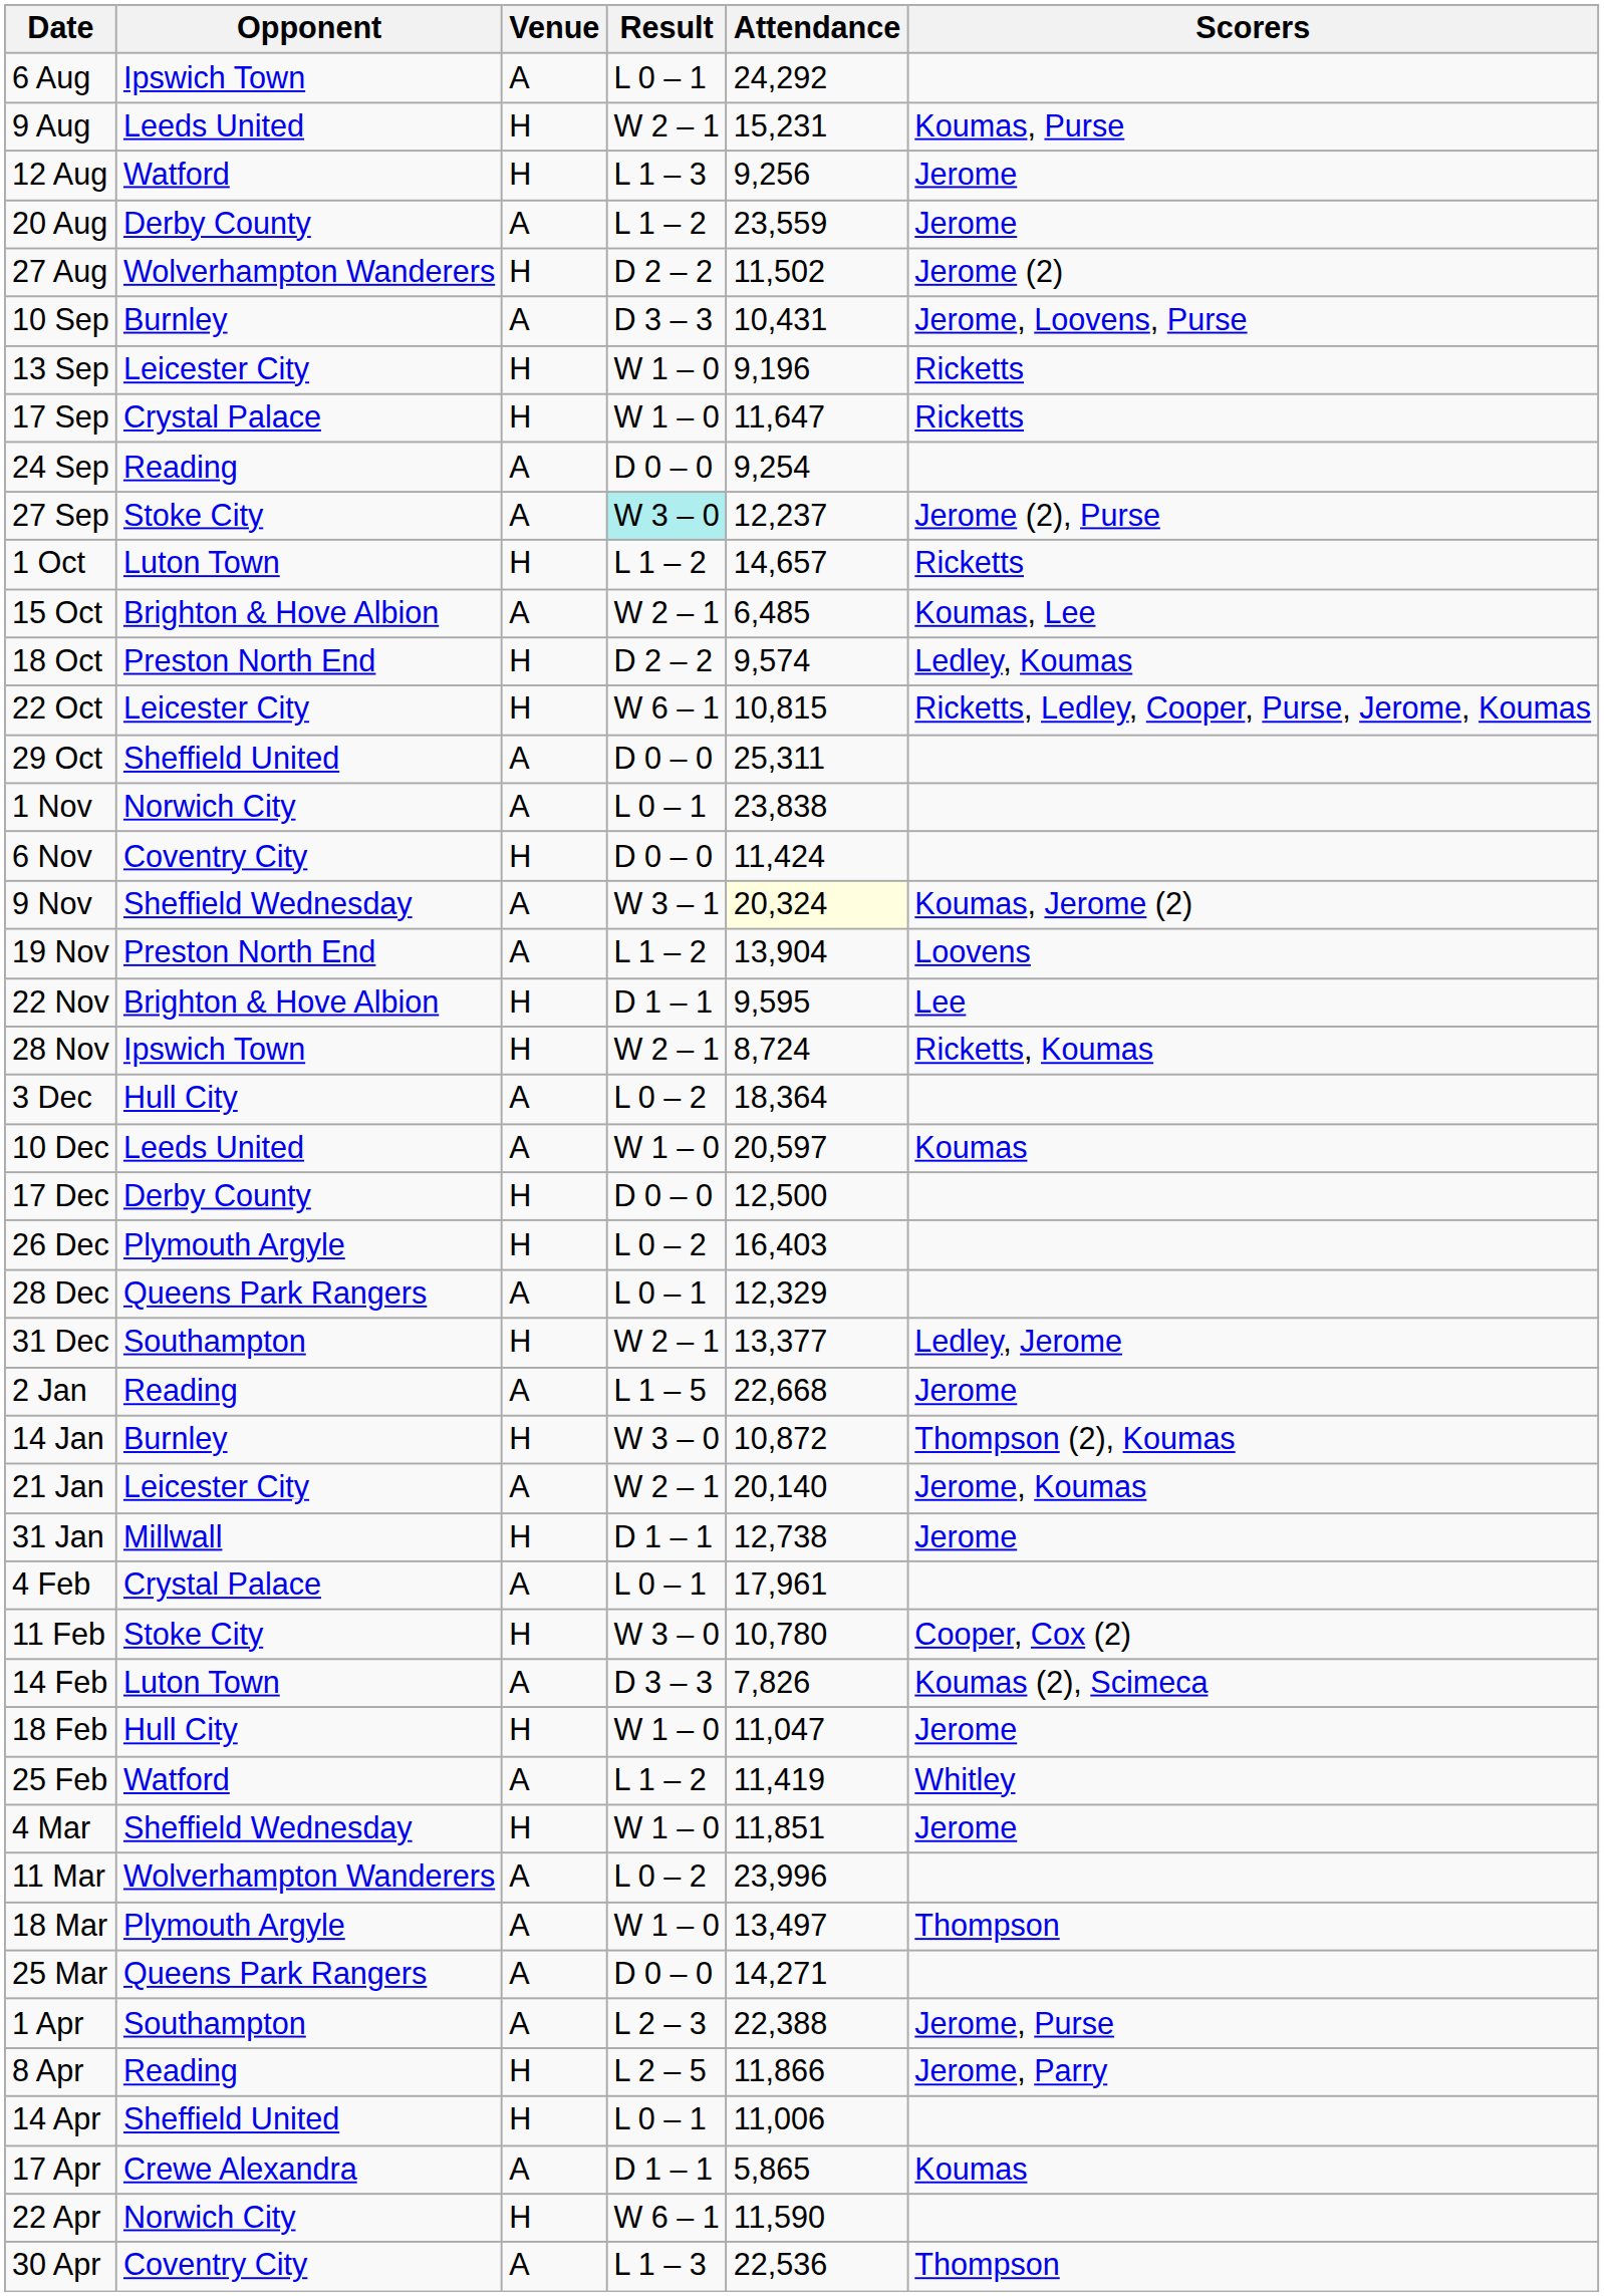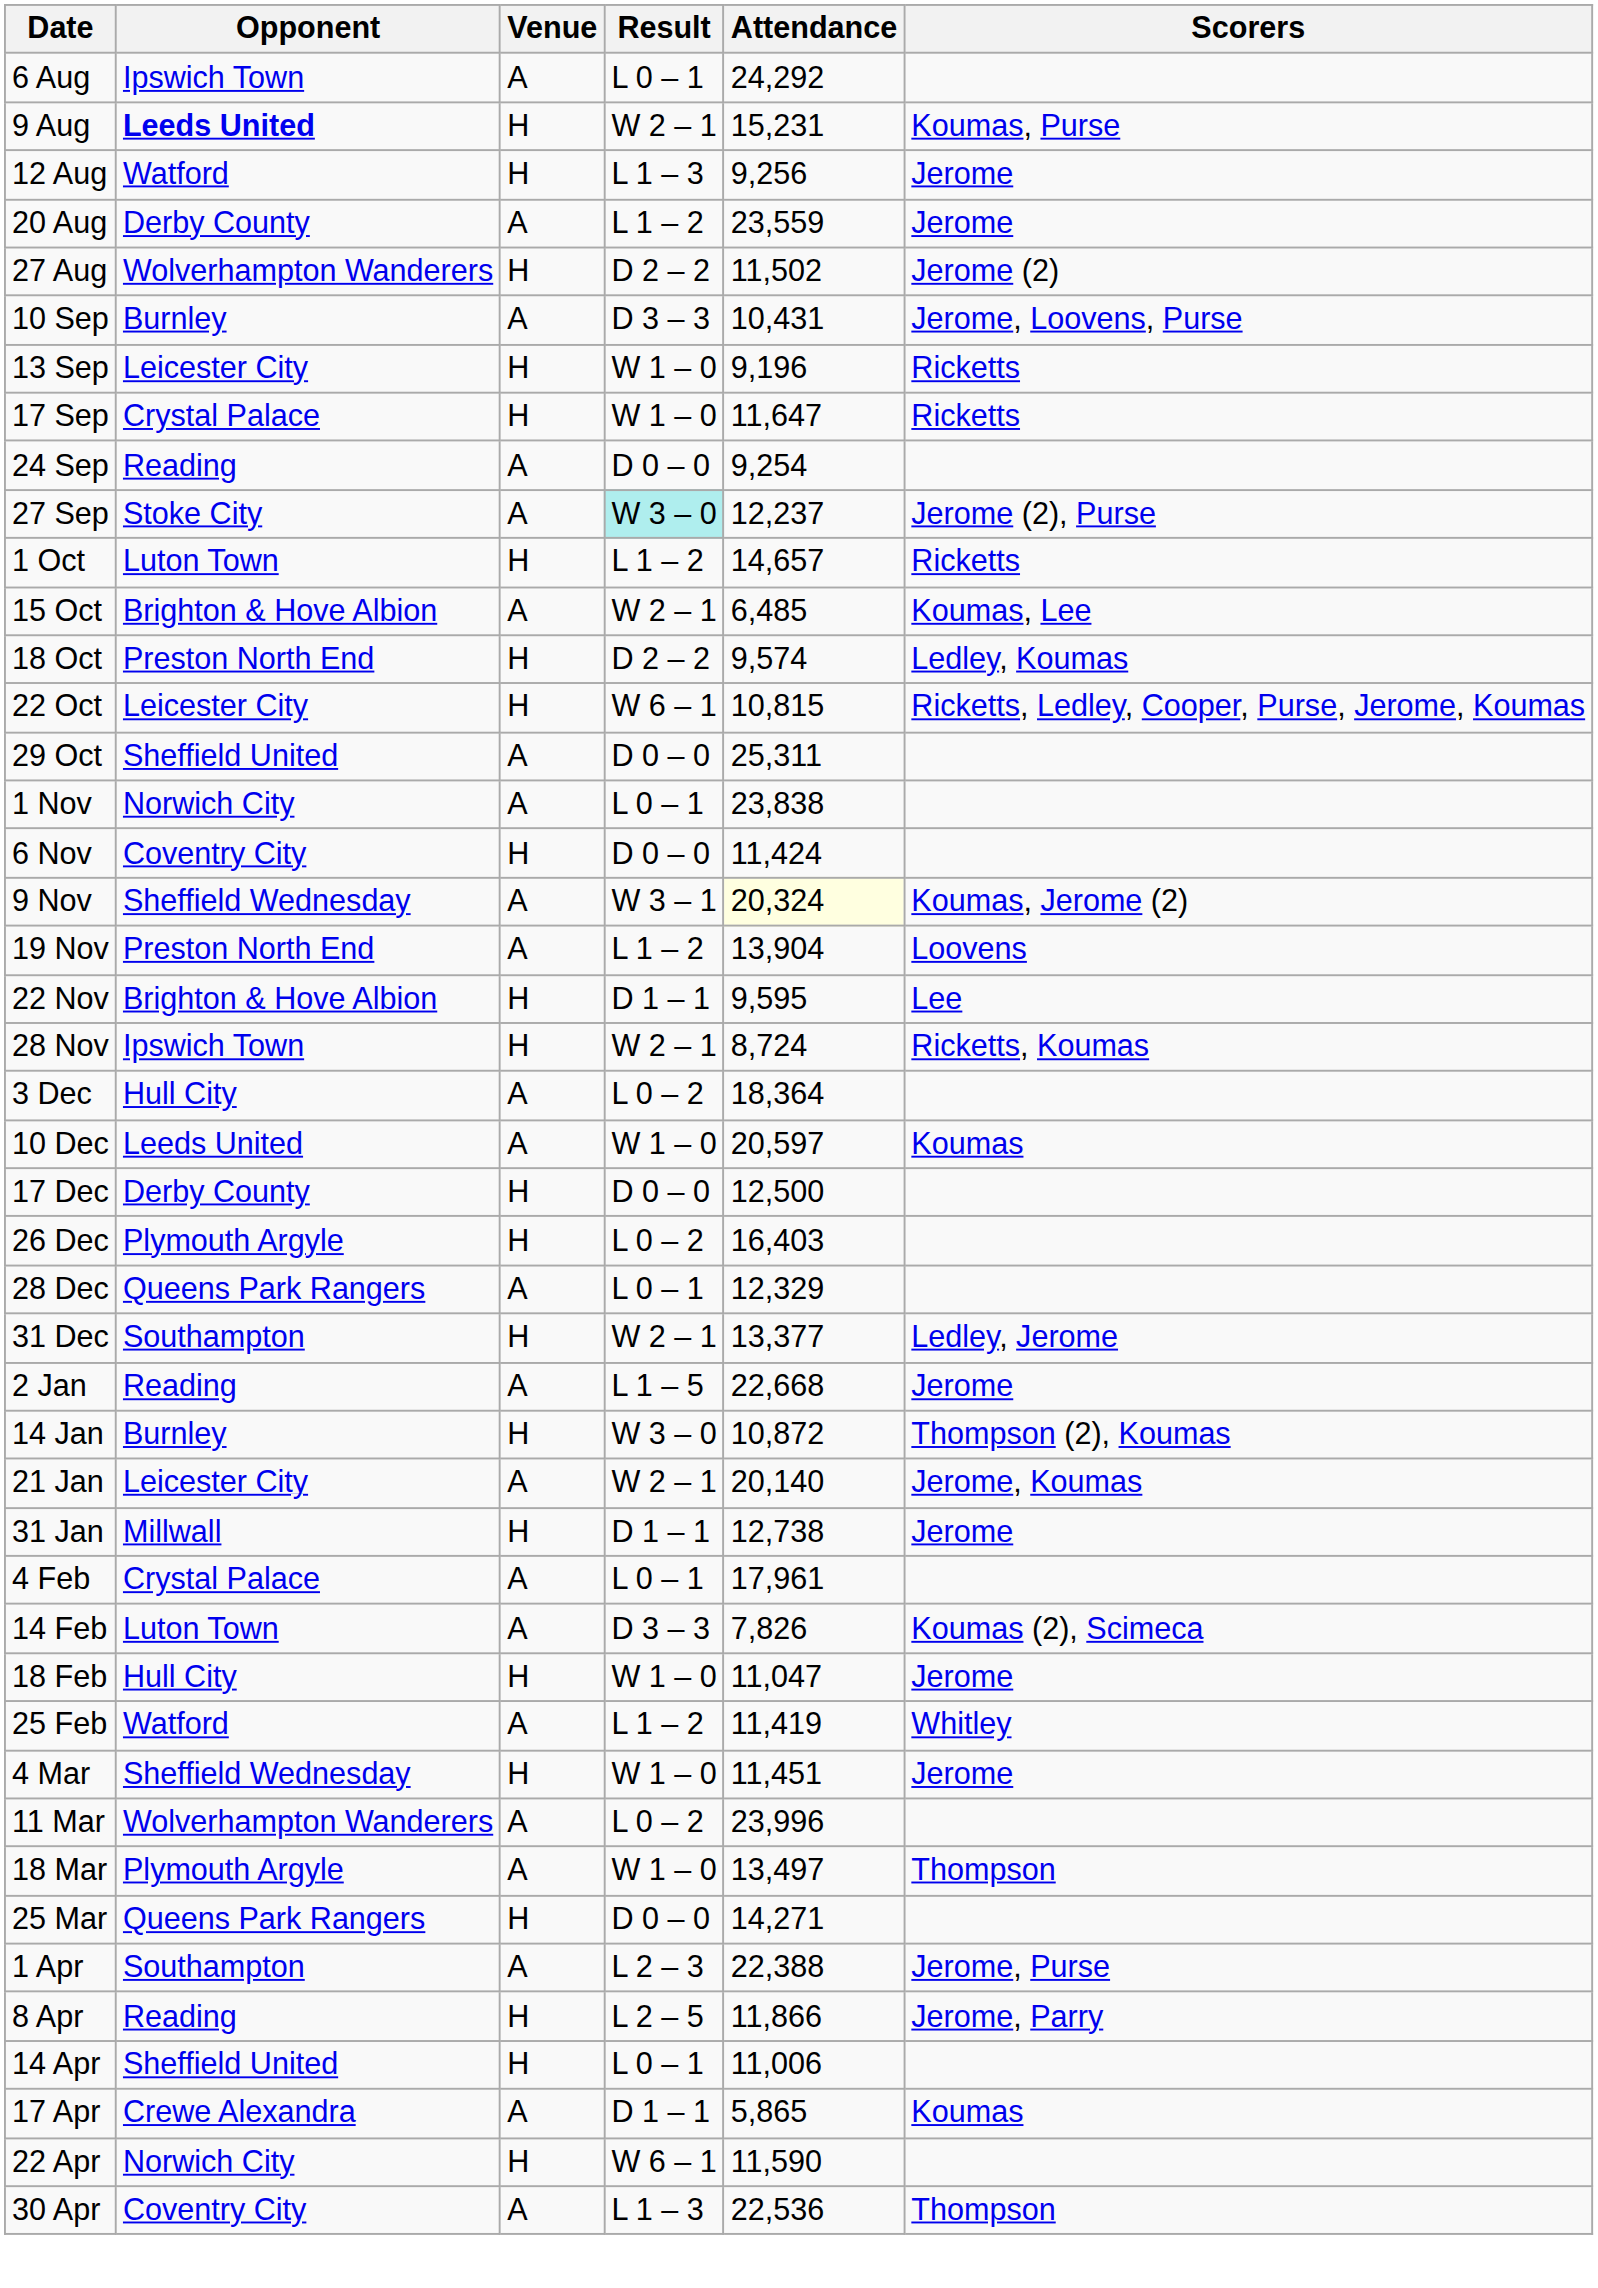9 Aug | Opponent: normal -> bold
- row: 11 Feb | Stoke City | H | W 3 – 0 | 10,780 | Cooper, Cox (2)
4 Mar | Attendance: 11,851 -> 11,451
25 Mar | Venue: A -> H
